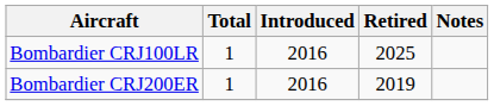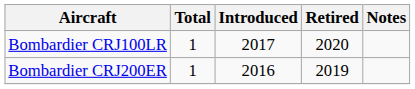Bombardier CRJ100LR | Introduced: 2016 -> 2017
Bombardier CRJ100LR | Retired: 2025 -> 2020
